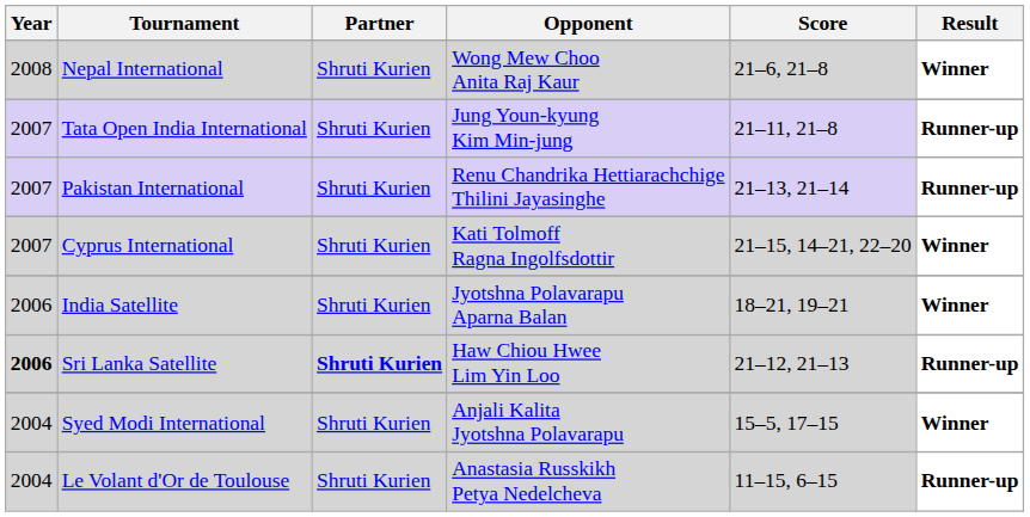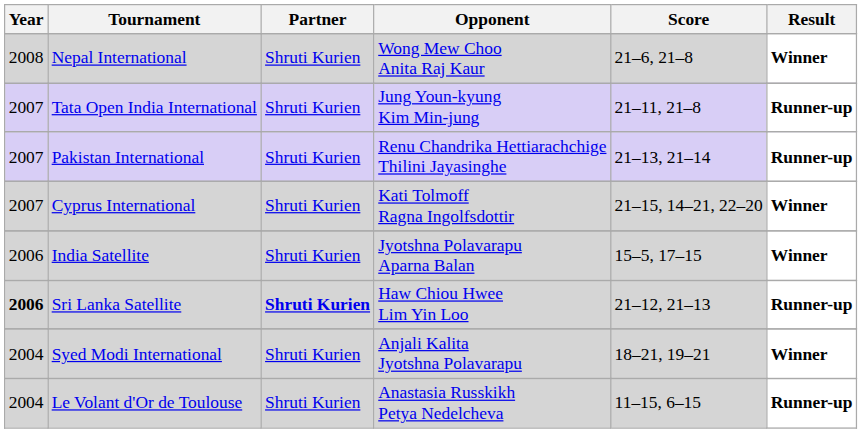India Satellite | Score: 18–21, 19–21 -> 15–5, 17–15
Syed Modi International | Score: 15–5, 17–15 -> 18–21, 19–21
